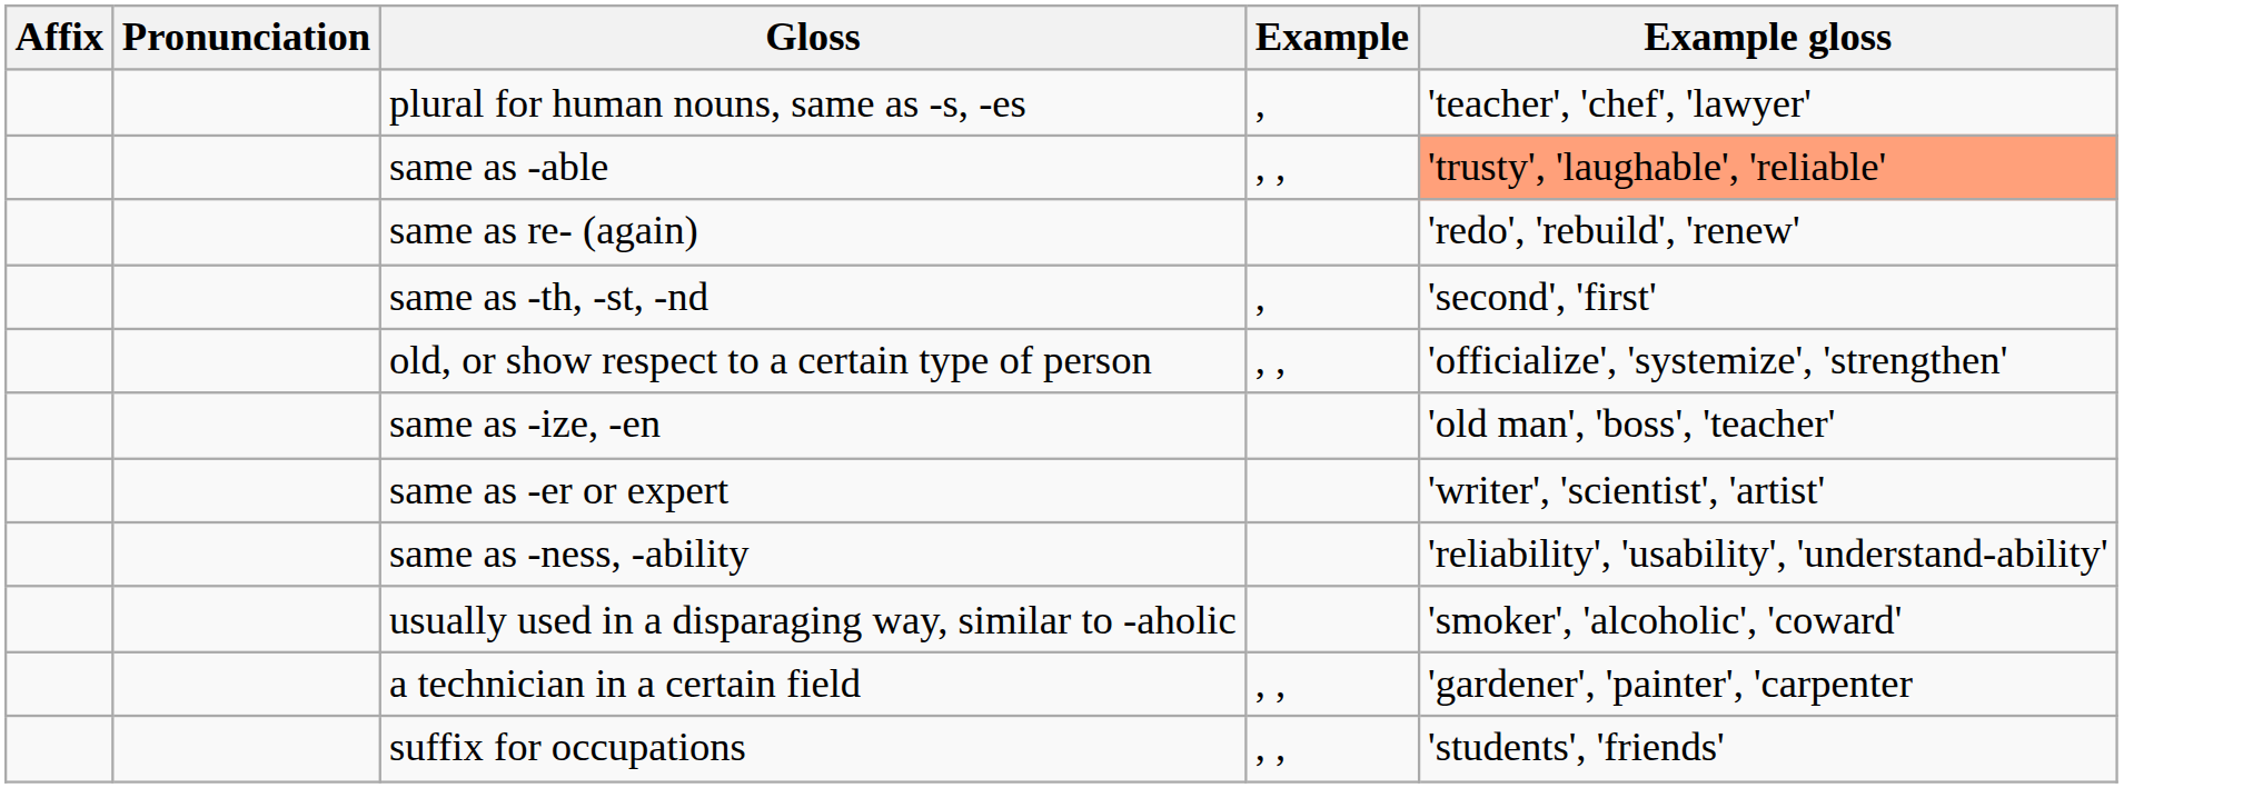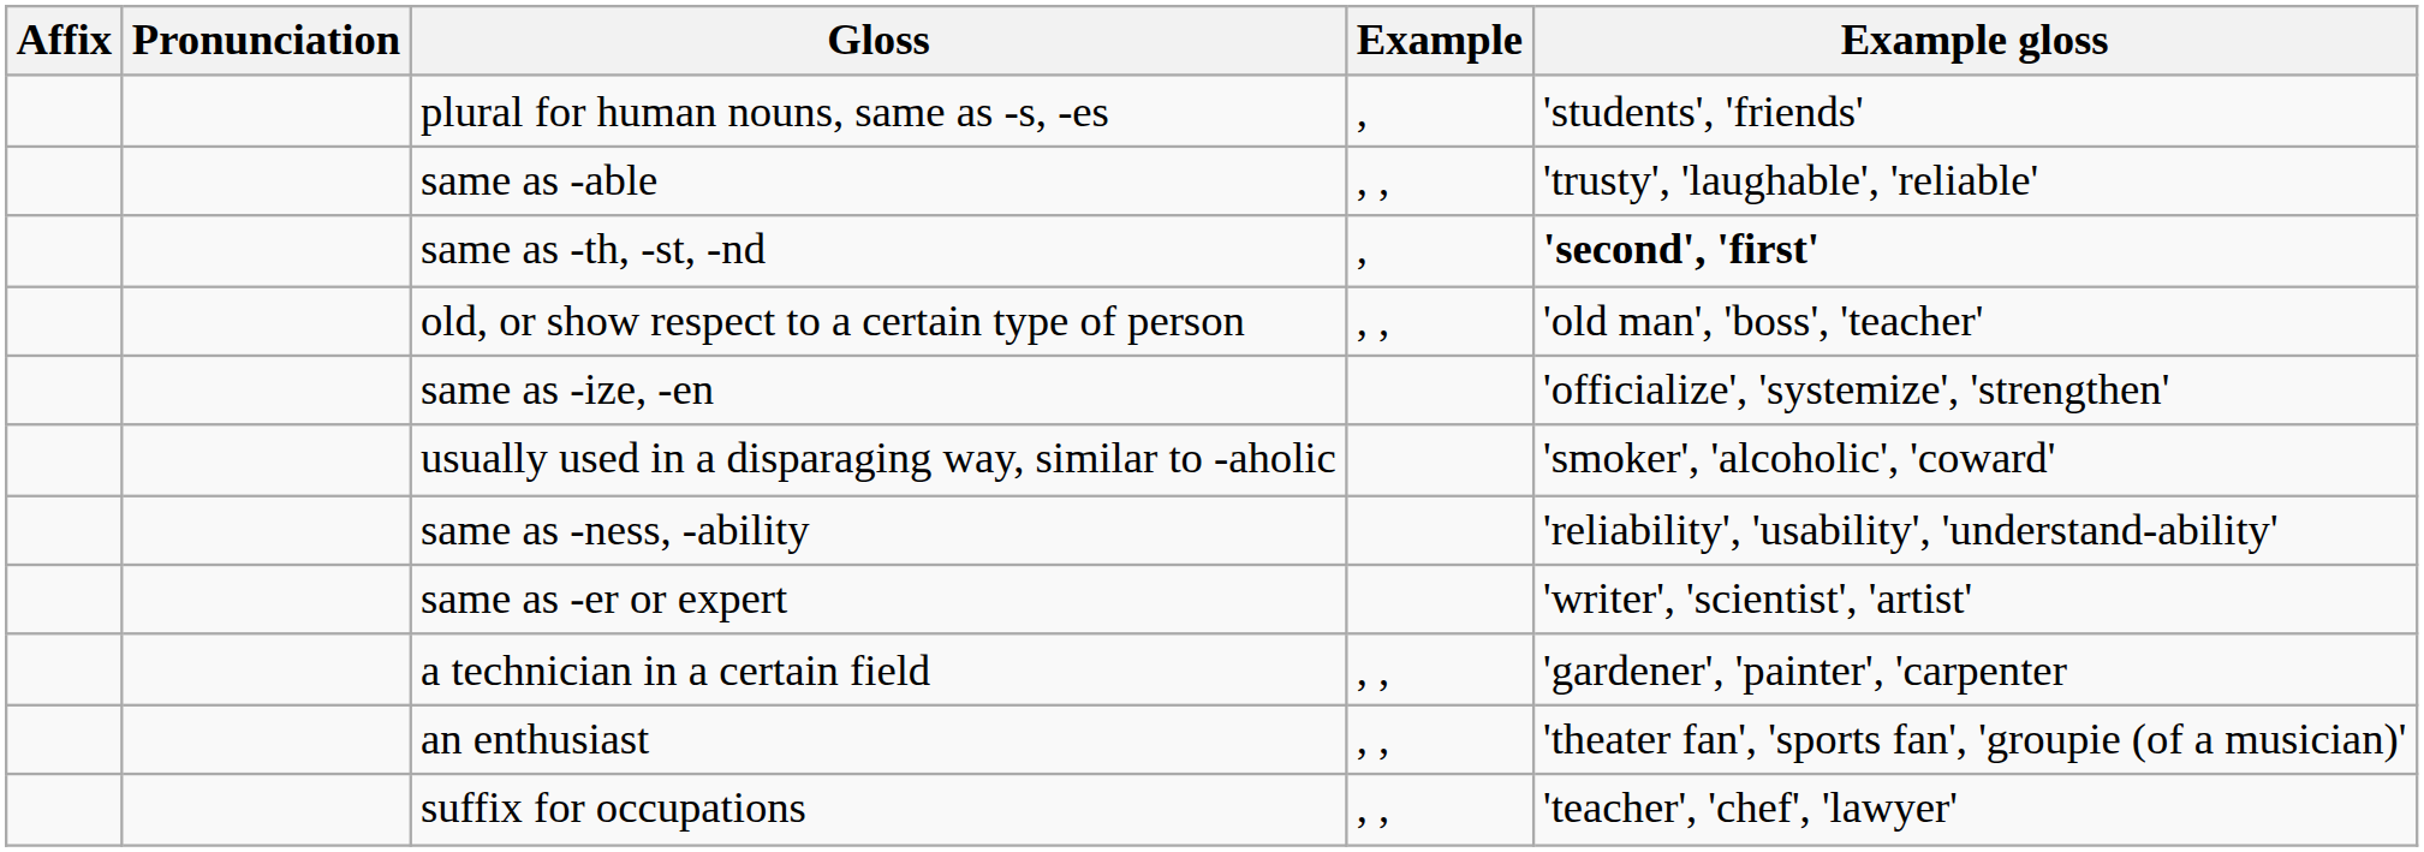plural for human nouns, same as -s, -es | Example gloss: 'teacher', 'chef', 'lawyer' -> 'students', 'friends'
same as -able | Example gloss: lightsalmon background -> no background
- row: same as re- (again) | 'redo', 'rebuild', 'renew'
same as -th, -st, -nd | Example gloss: normal -> bold
old, or show respect to a certain type of person | Example gloss: 'officialize', 'systemize', 'strengthen' -> 'old man', 'boss', 'teacher'
same as -ize, -en | Example gloss: 'old man', 'boss', 'teacher' -> 'officialize', 'systemize', 'strengthen'
rows swapped: same as -er or expert <-> usually used in a disparaging way, similar to -aholic
+ row: an enthusiast | , , | 'theater fan', 'sports fan', 'groupie (of a musician)'
suffix for occupations | Example gloss: 'students', 'friends' -> 'teacher', 'chef', 'lawyer'
